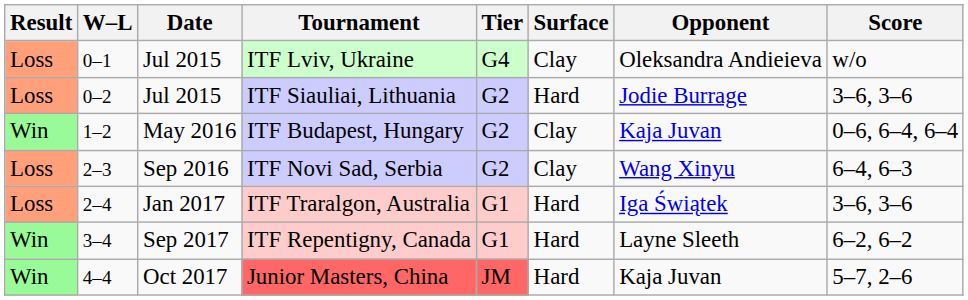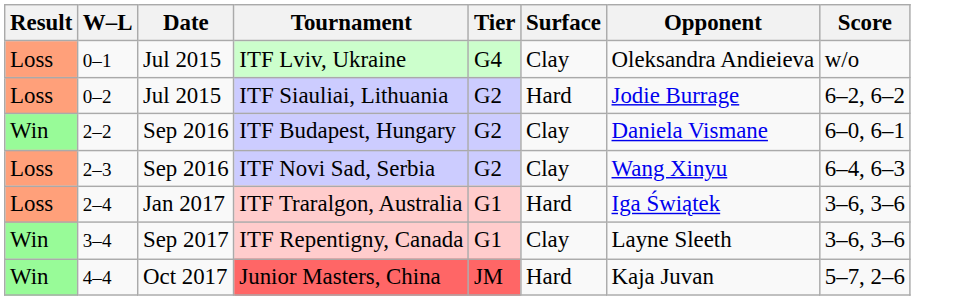0–2 | Score: 3–6, 3–6 -> 6–2, 6–2
- row: Win | 1–2 | May 2016 | ITF Budapest, Hungary | G2 | Clay | Kaja Juvan | 0–6, 6–4, 6–4
+ row: Win | 2–2 | Sep 2016 | ITF Budapest, Hungary | G2 | Clay | Daniela Vismane | 6–0, 6–1
3–4 | Surface: Hard -> Clay
3–4 | Score: 6–2, 6–2 -> 3–6, 3–6
